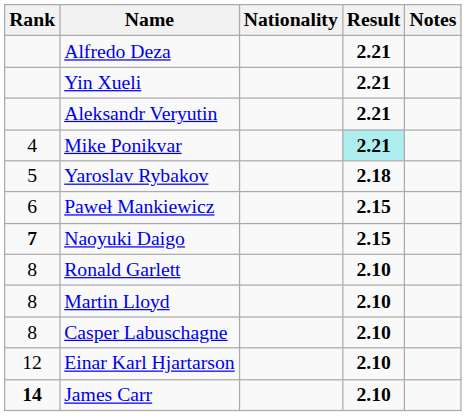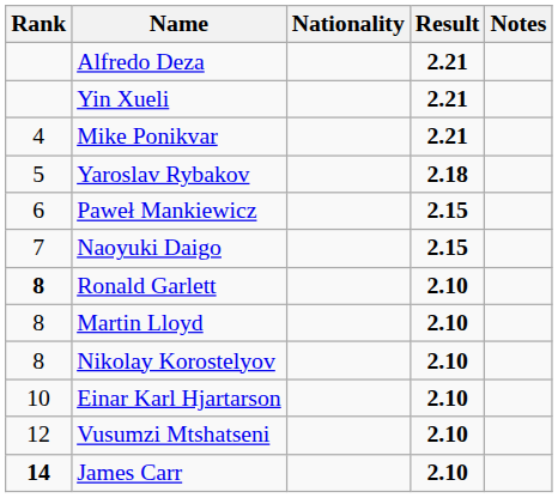- row: Aleksandr Veryutin | 2.21
Mike Ponikvar | Result: paleturquoise background -> no background
Naoyuki Daigo | Rank: bold -> normal
Ronald Garlett | Rank: normal -> bold
- row: 8 | Casper Labuschagne | 2.10
+ row: 8 | Nikolay Korostelyov | 2.10
Einar Karl Hjartarson | Rank: 12 -> 10
+ row: 12 | Vusumzi Mtshatseni | 2.10
